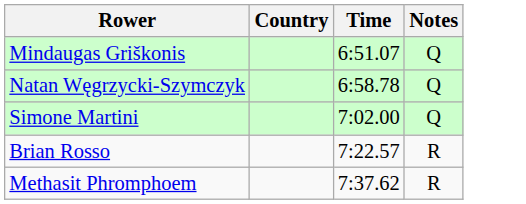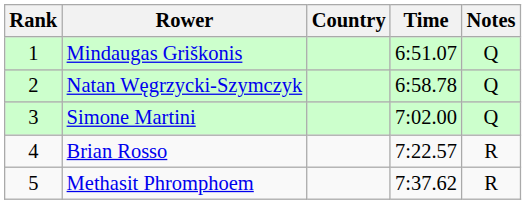+ column: Rank | 1 | 2 | 3 | 4 | 5
